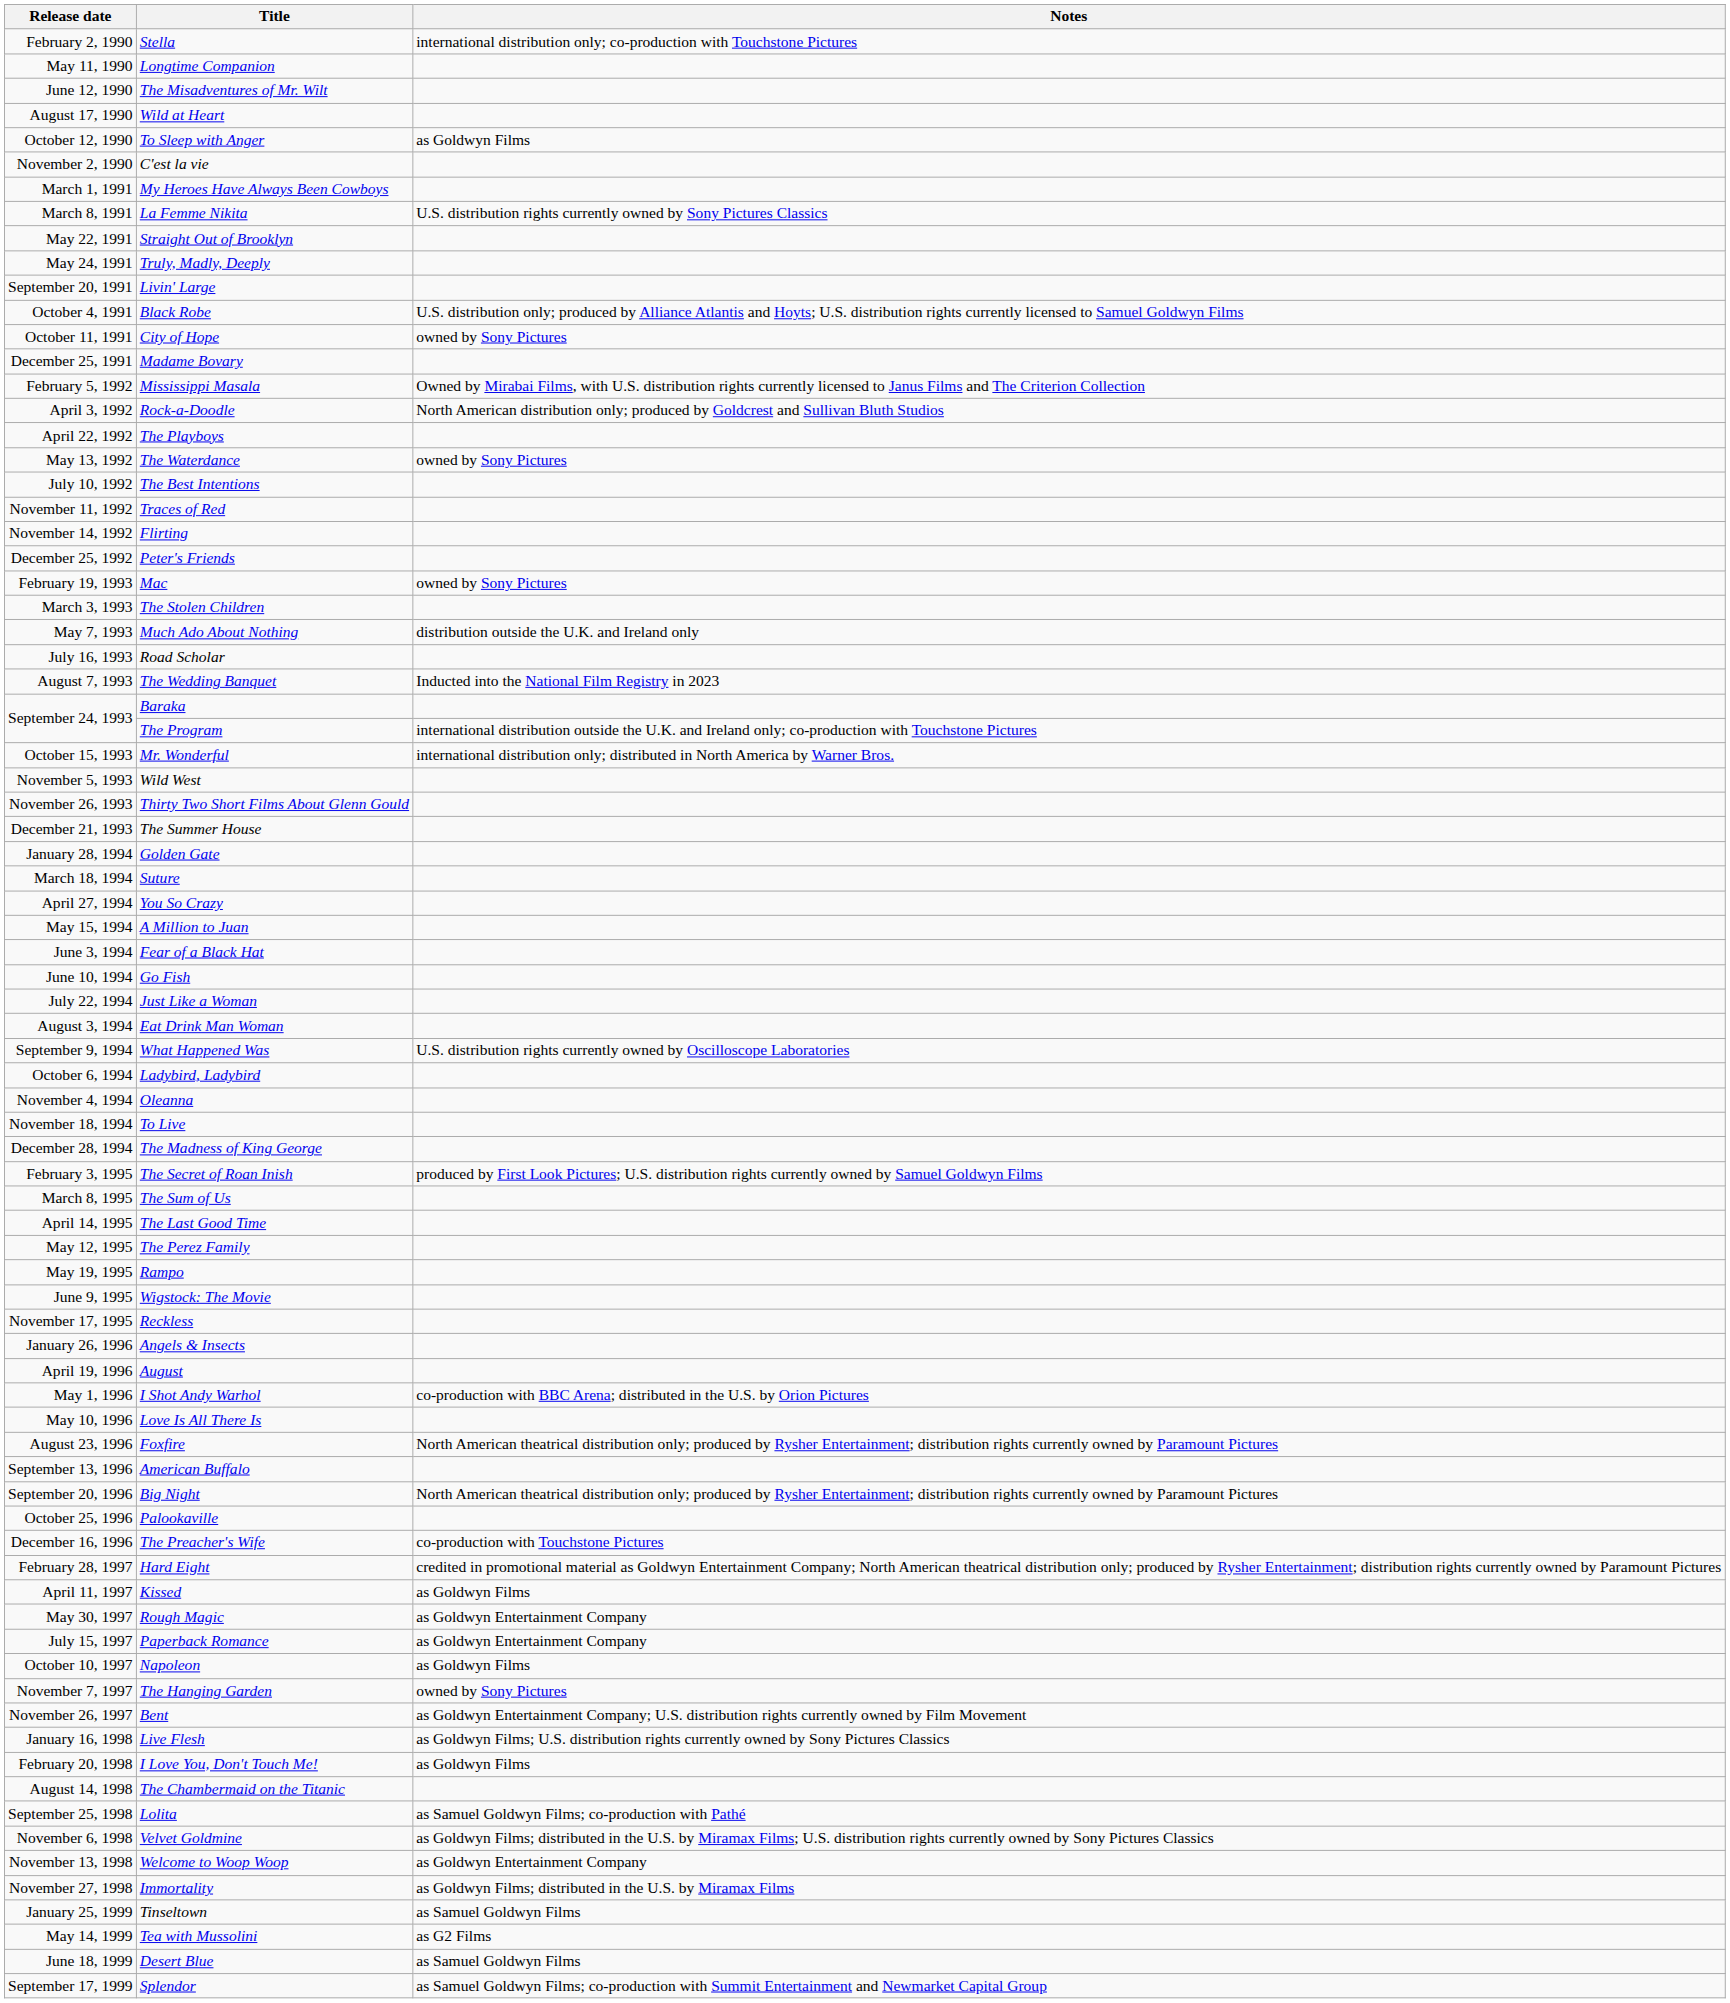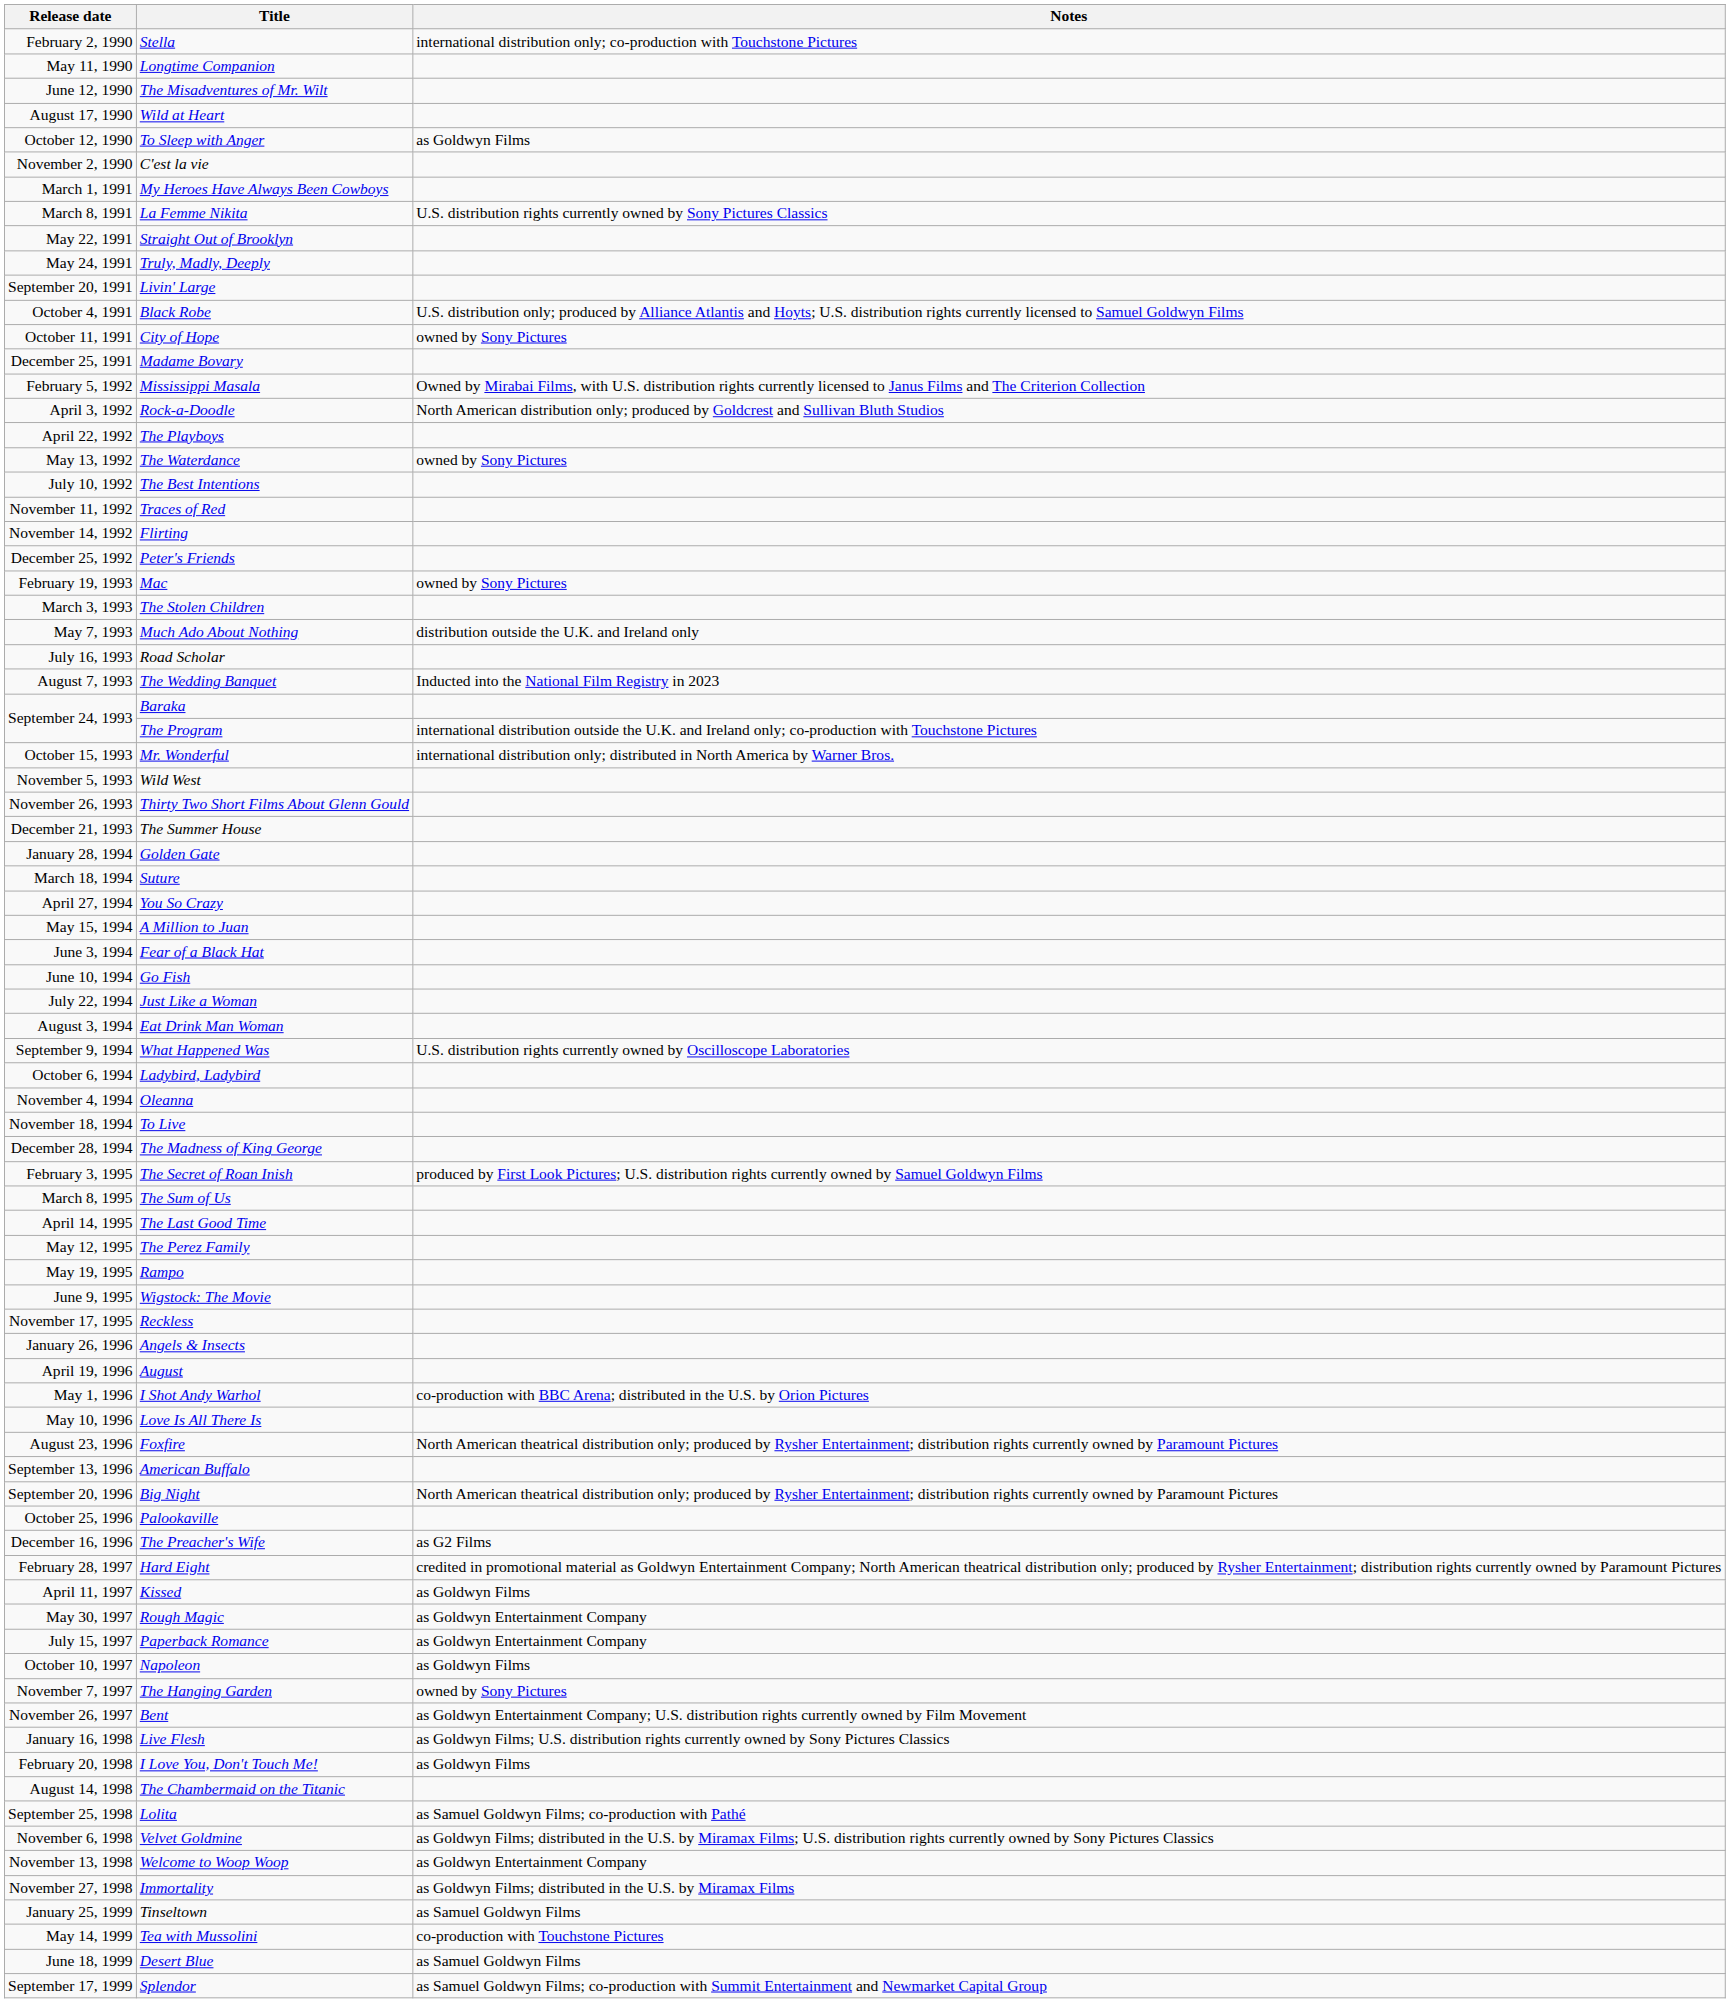The Preacher's Wife | Notes: co-production with Touchstone Pictures -> as G2 Films
Tea with Mussolini | Notes: as G2 Films -> co-production with Touchstone Pictures
